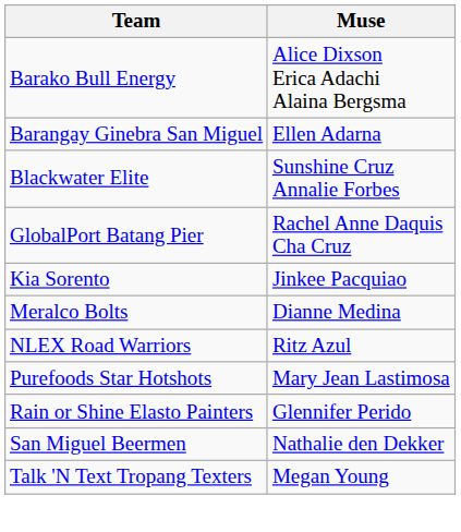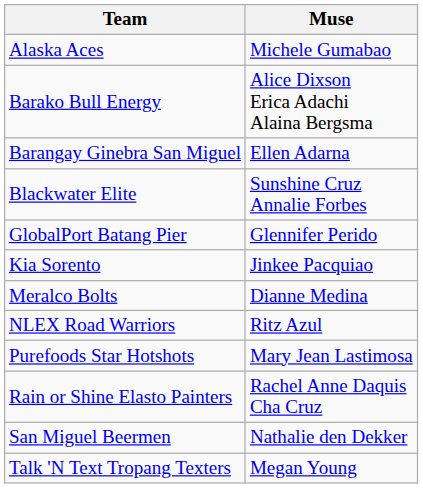+ row: Alaska Aces | Michele Gumabao
GlobalPort Batang Pier | Muse: Rachel Anne Daquis Cha Cruz -> Glennifer Perido
Rain or Shine Elasto Painters | Muse: Glennifer Perido -> Rachel Anne Daquis Cha Cruz
